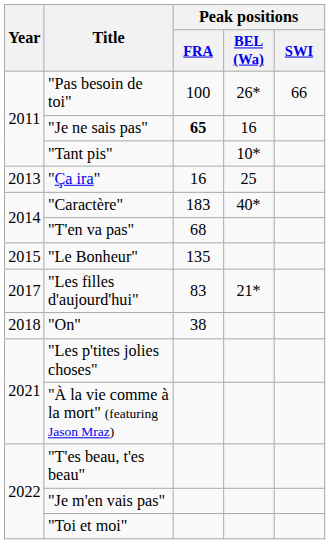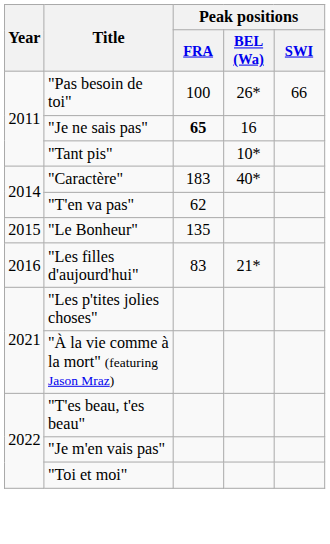- row: 2013 | "Ça ira" | 16 | 25
"T'en va pas" | Peak positions / FRA: 68 -> 62
"Les filles d'aujourd'hui" | Year: 2017 -> 2016
- row: 2018 | "On" | 38
